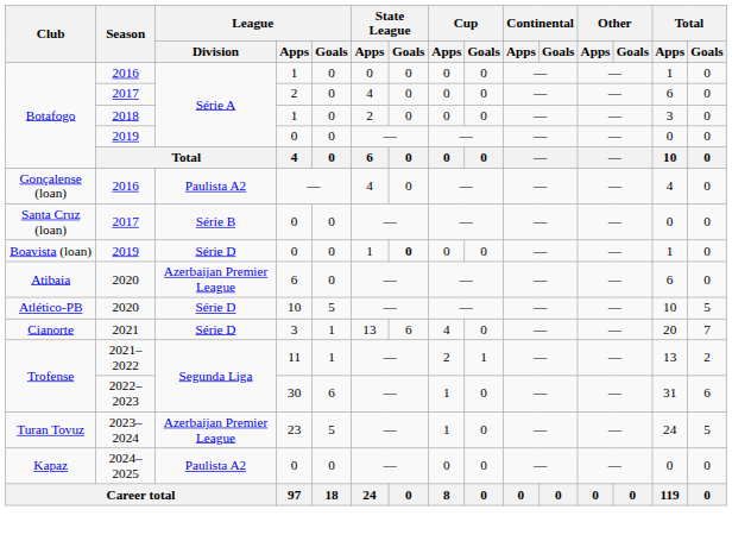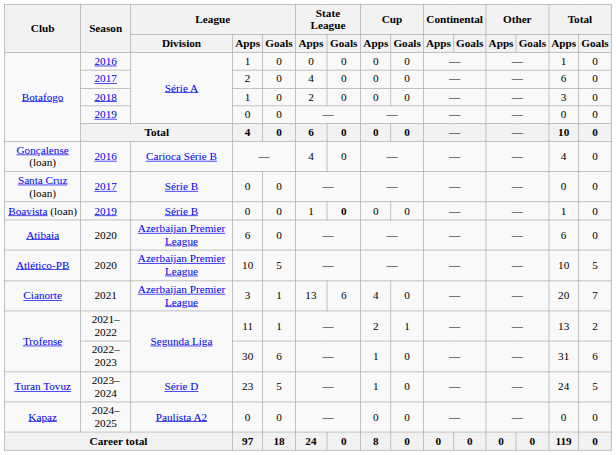Gonçalense (loan) | League / Division: Paulista A2 -> Carioca Série B
Boavista (loan) | League / Division: Série D -> Série B
Atlético-PB | League / Division: Série D -> Azerbaijan Premier League
Cianorte | League / Division: Série D -> Azerbaijan Premier League
Turan Tovuz | League / Division: Azerbaijan Premier League -> Série D
